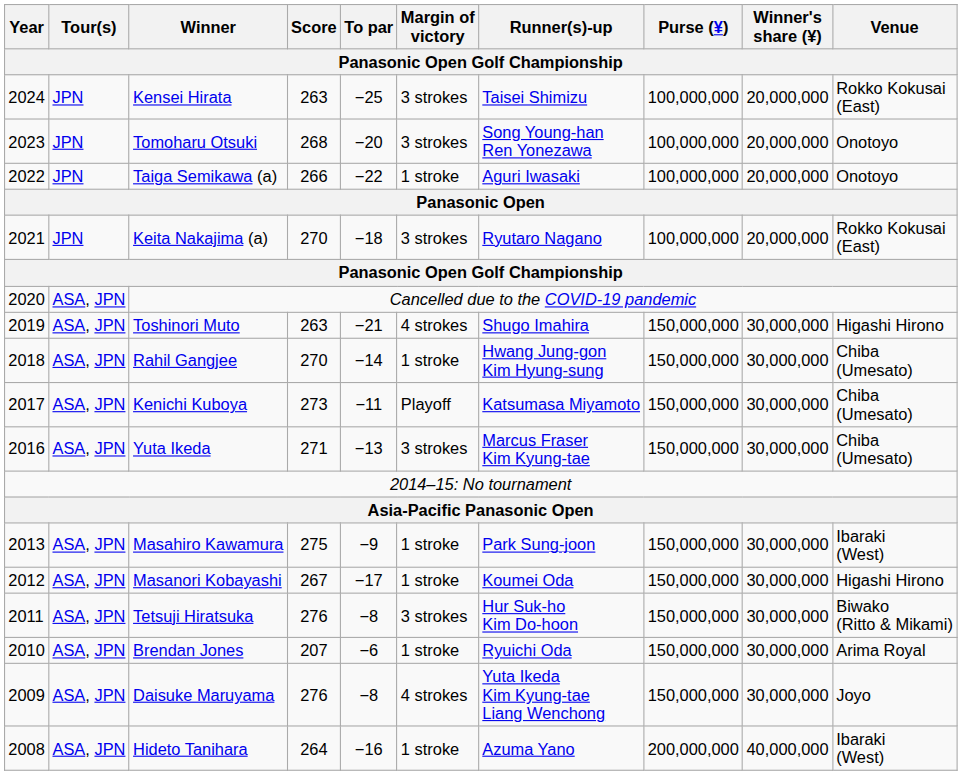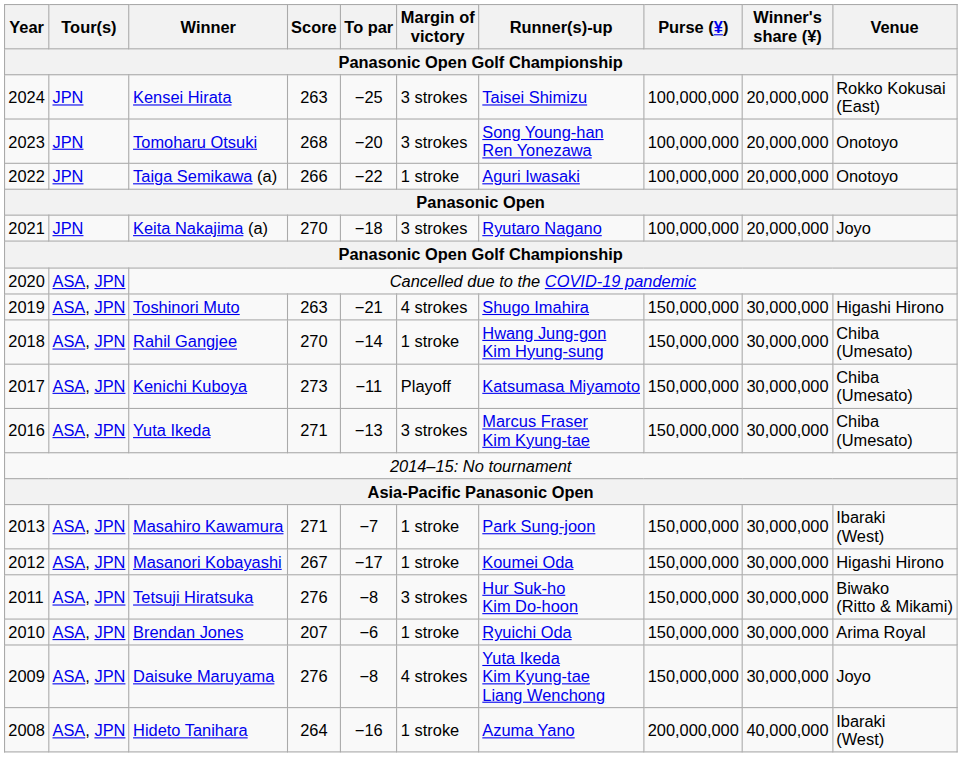Keita Nakajima (a) | Venue: Rokko Kokusai (East) -> Joyo
Masahiro Kawamura | Score: 275 -> 271
Masahiro Kawamura | To par: −9 -> −7
